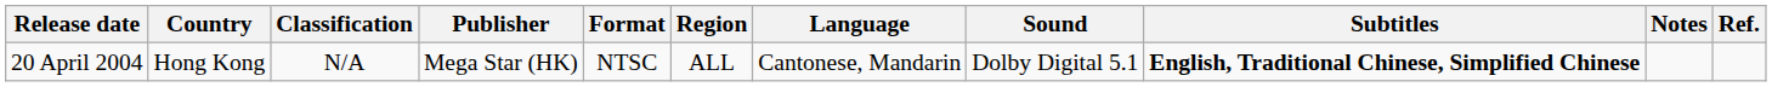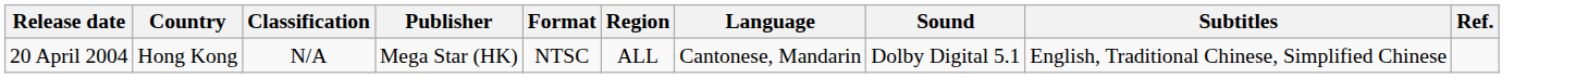- column: Notes
20 April 2004 | Subtitles: bold -> normal
